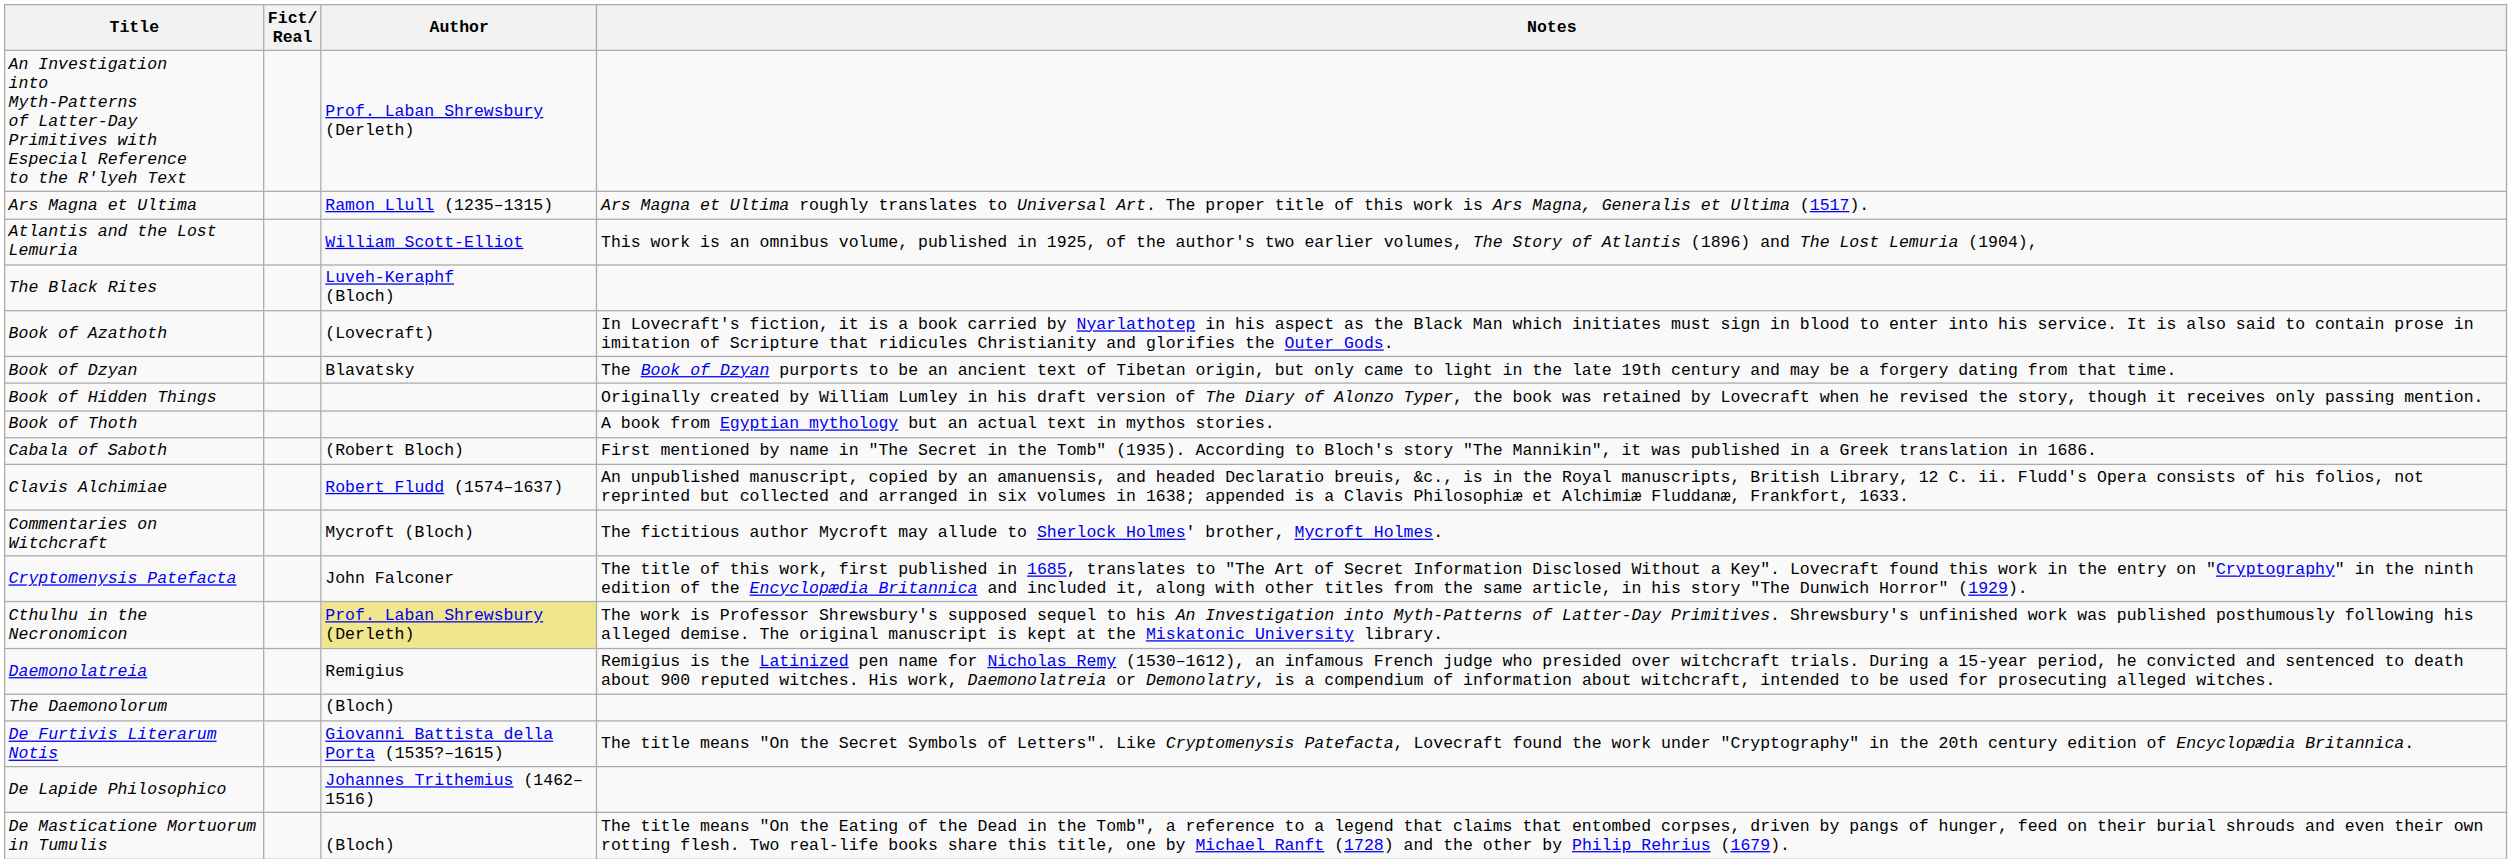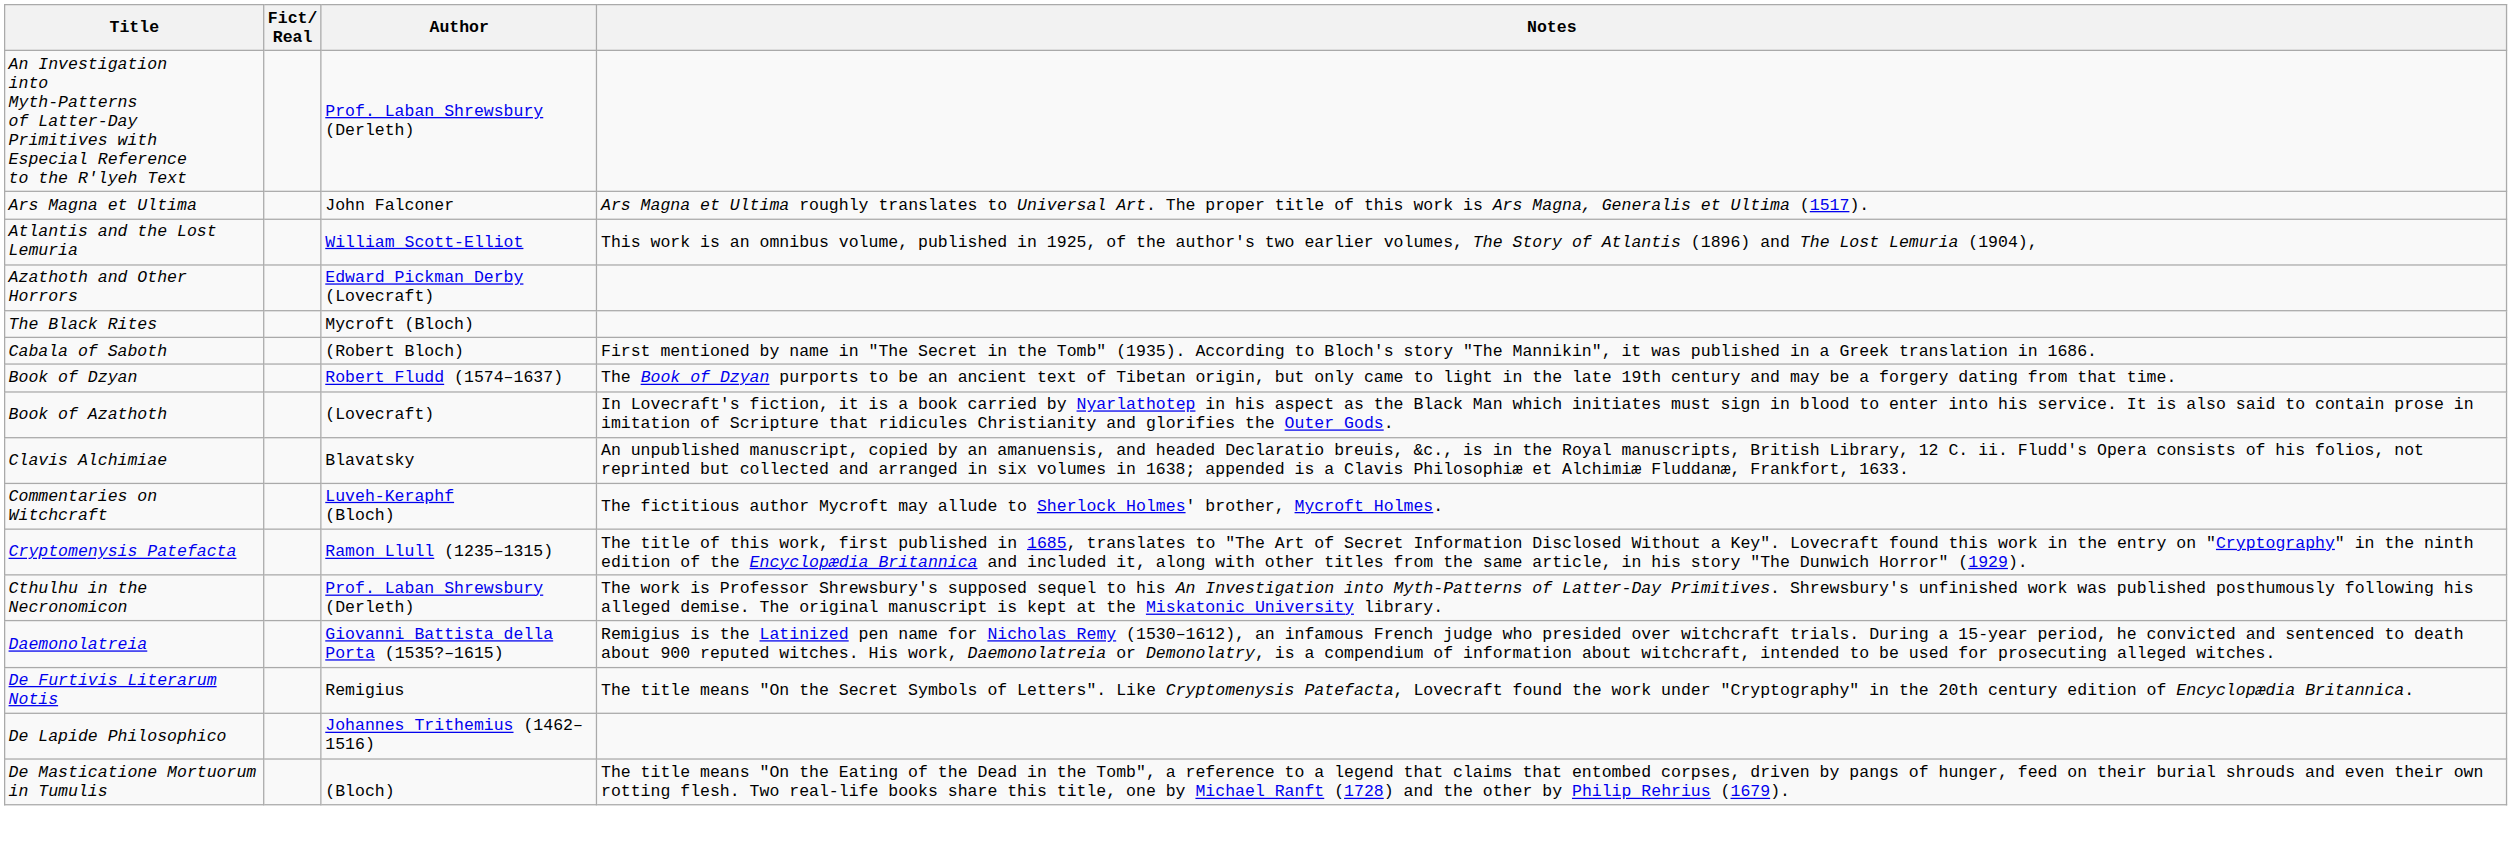Ars Magna et Ultima | Author: Ramon Llull (1235–1315) -> John Falconer
+ row: Azathoth and Other Horrors | Edward Pickman Derby (Lovecraft)
The Black Rites | Author: Luveh-Keraphf (Bloch) -> Mycroft (Bloch)
rows swapped: Book of Azathoth <-> Cabala of Saboth
Book of Dzyan | Author: Blavatsky -> Robert Fludd (1574–1637)
- row: Book of Hidden Things | Originally created by William Lumley in his draft version of The Diary of Alonzo Typer, the book was retained by Lovecraft when he revised the story, though it receives only passing mention.
- row: Book of Thoth | A book from Egyptian mythology but an actual text in mythos stories.
Clavis Alchimiae | Author: Robert Fludd (1574–1637) -> Blavatsky
Commentaries on Witchcraft | Author: Mycroft (Bloch) -> Luveh-Keraphf (Bloch)
Cryptomenysis Patefacta | Author: John Falconer -> Ramon Llull (1235–1315)
Cthulhu in the Necronomicon | Author: khaki background -> no background
Daemonolatreia | Author: Remigius -> Giovanni Battista della Porta (1535?–1615)
- row: The Daemonolorum | (Bloch)
De Furtivis Literarum Notis | Author: Giovanni Battista della Porta (1535?–1615) -> Remigius
